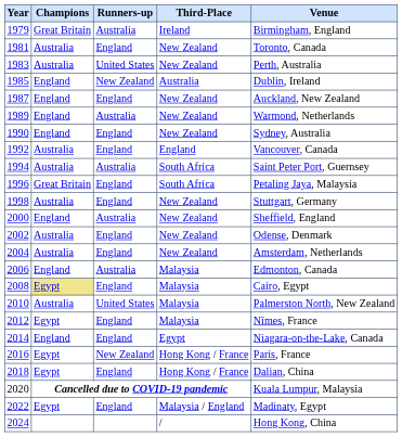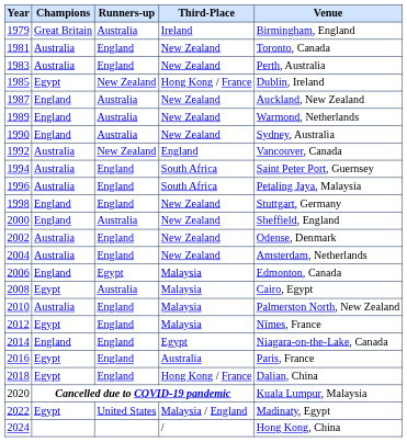1983 | Runners-up: United States -> England
1985 | Champions: England -> Egypt
1985 | Third-Place: Australia -> Hong Kong / France
1987 | Runners-up: England -> Australia
1990 | Runners-up: England -> Australia
1992 | Runners-up: England -> New Zealand
1994 | Runners-up: Australia -> England
1996 | Champions: Great Britain -> Australia
1998 | Champions: Australia -> England
2006 | Runners-up: Australia -> Egypt
2008 | Champions: khaki background -> no background
2008 | Runners-up: England -> Australia
2010 | Runners-up: United States -> England
2016 | Runners-up: New Zealand -> England
2016 | Third-Place: Hong Kong / France -> Australia
2022 | Runners-up: England -> United States
